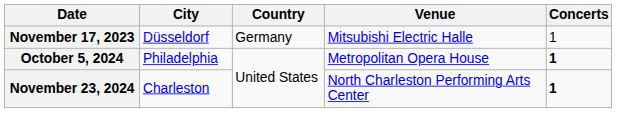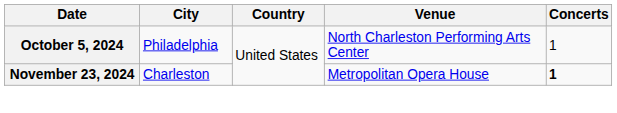- row: November 17, 2023 | Düsseldorf | Germany | Mitsubishi Electric Halle | 1
October 5, 2024 | Venue: Metropolitan Opera House -> North Charleston Performing Arts Center
October 5, 2024 | Concerts: bold -> normal
November 23, 2024 | Venue: North Charleston Performing Arts Center -> Metropolitan Opera House
